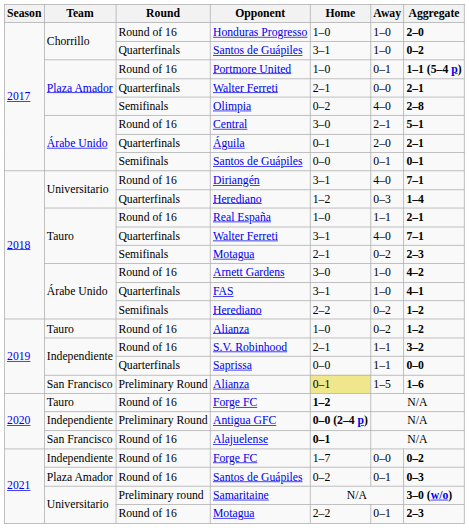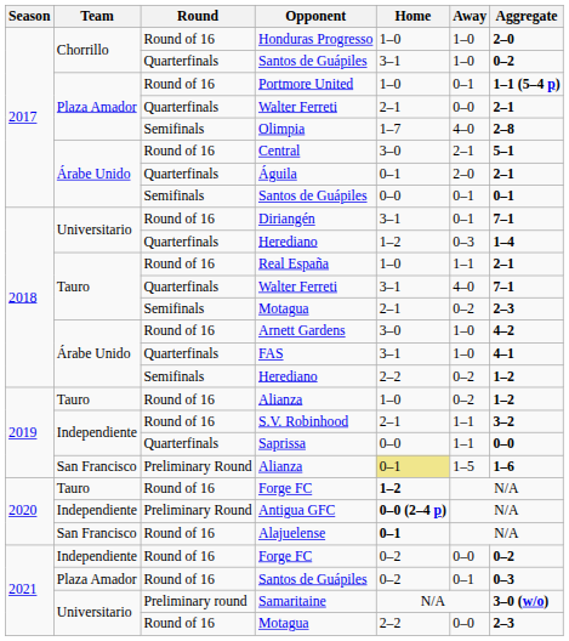Olimpia | Home: 0–2 -> 1–7
Diriangén | Away: 4–0 -> 0–1
Independiente / Forge FC | Home: 1–7 -> 0–2
Universitario / Motagua | Away: 0–1 -> 0–0
